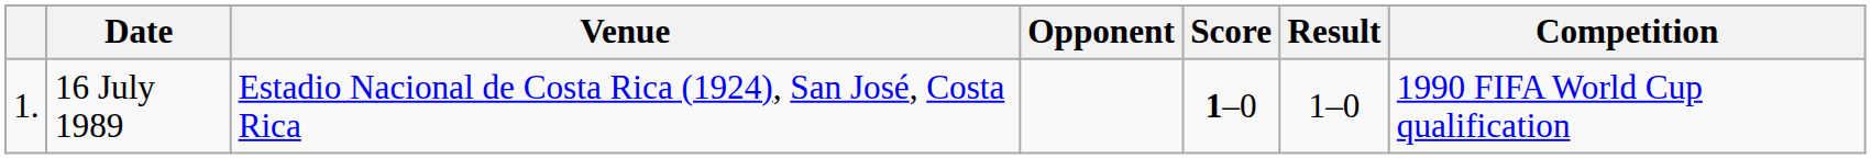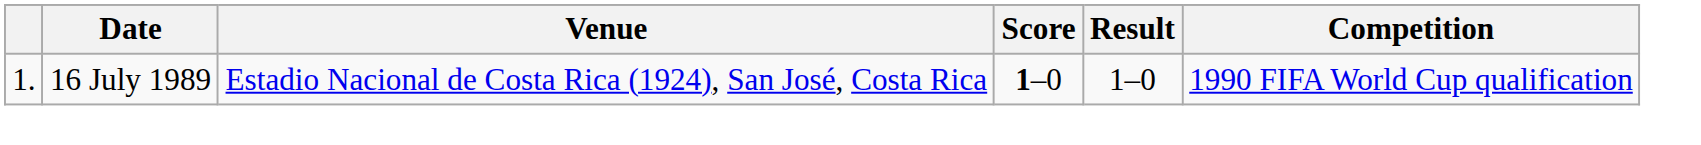- column: Opponent
